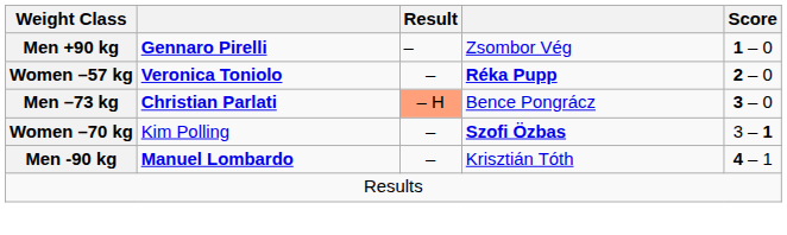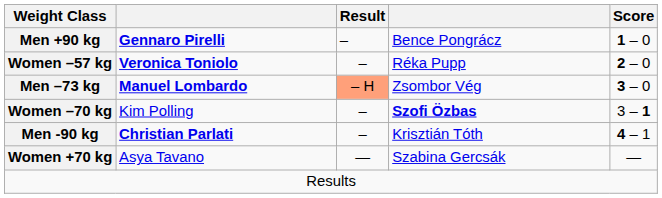Men +90 kg | column 4: Zsombor Vég -> Bence Pongrácz
Women –57 kg | column 4: bold -> normal
Men –73 kg | column 2: Christian Parlati -> Manuel Lombardo
Men –73 kg | column 4: Bence Pongrácz -> Zsombor Vég
Men -90 kg | column 2: Manuel Lombardo -> Christian Parlati
+ row: Women +70 kg | Asya Tavano | — | Szabina Gercsák | —
